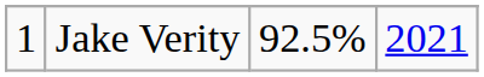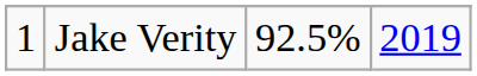Jake Verity | column 4: 2021 -> 2019
